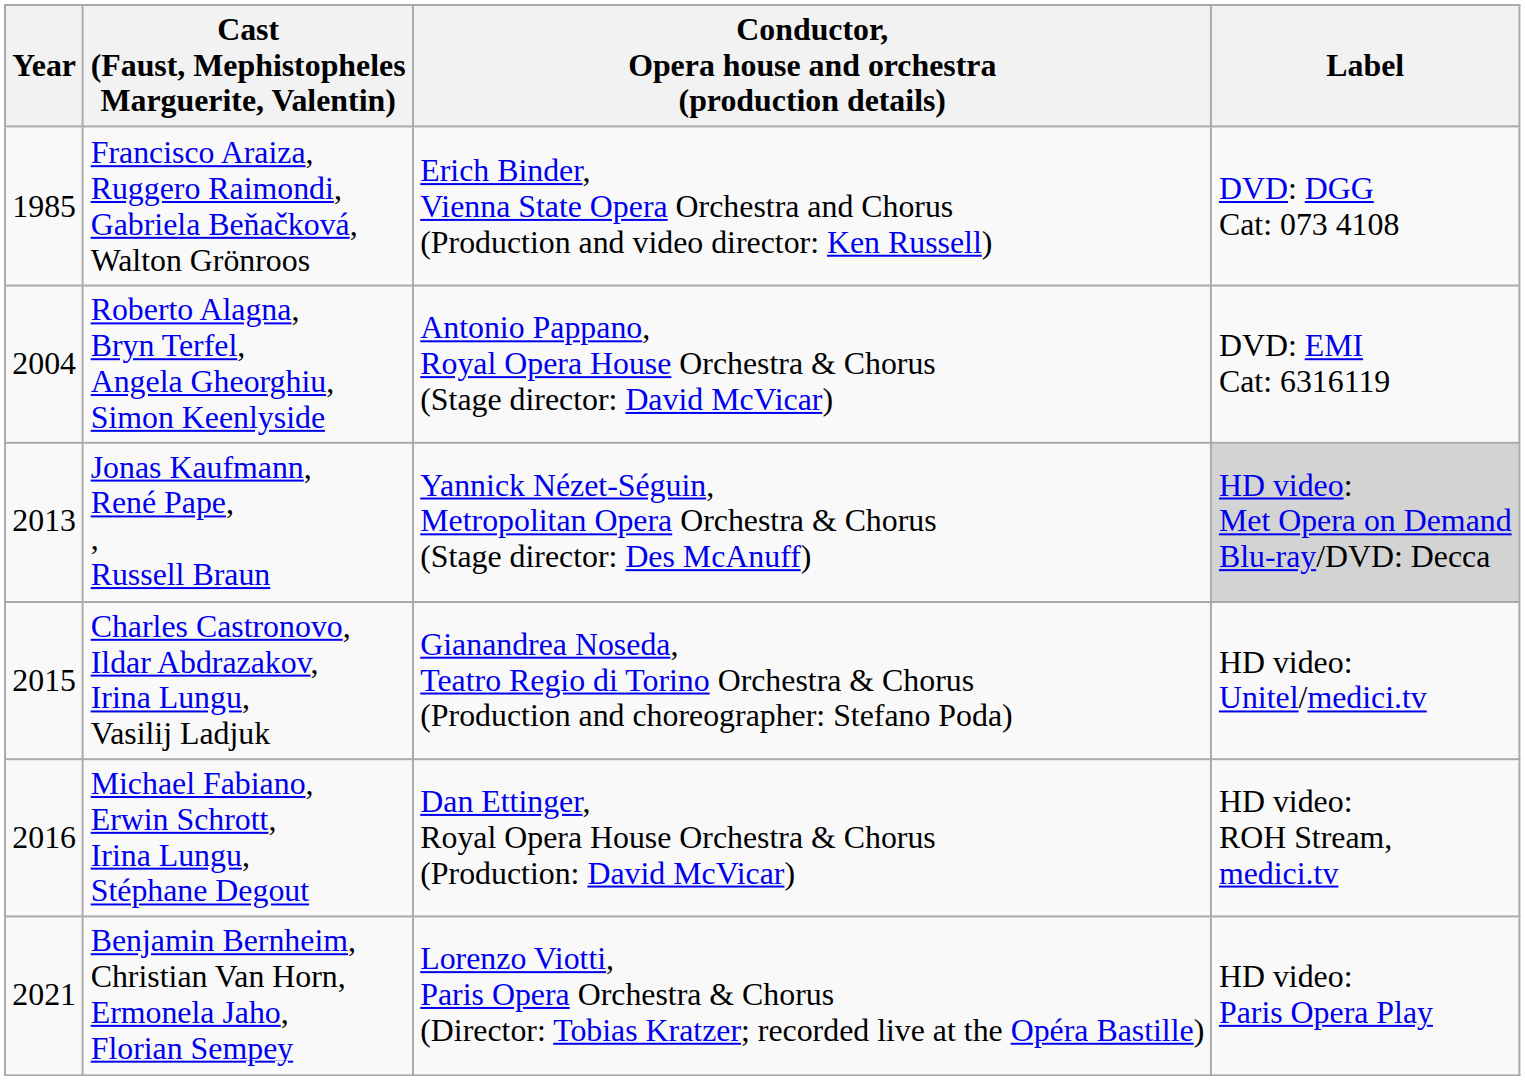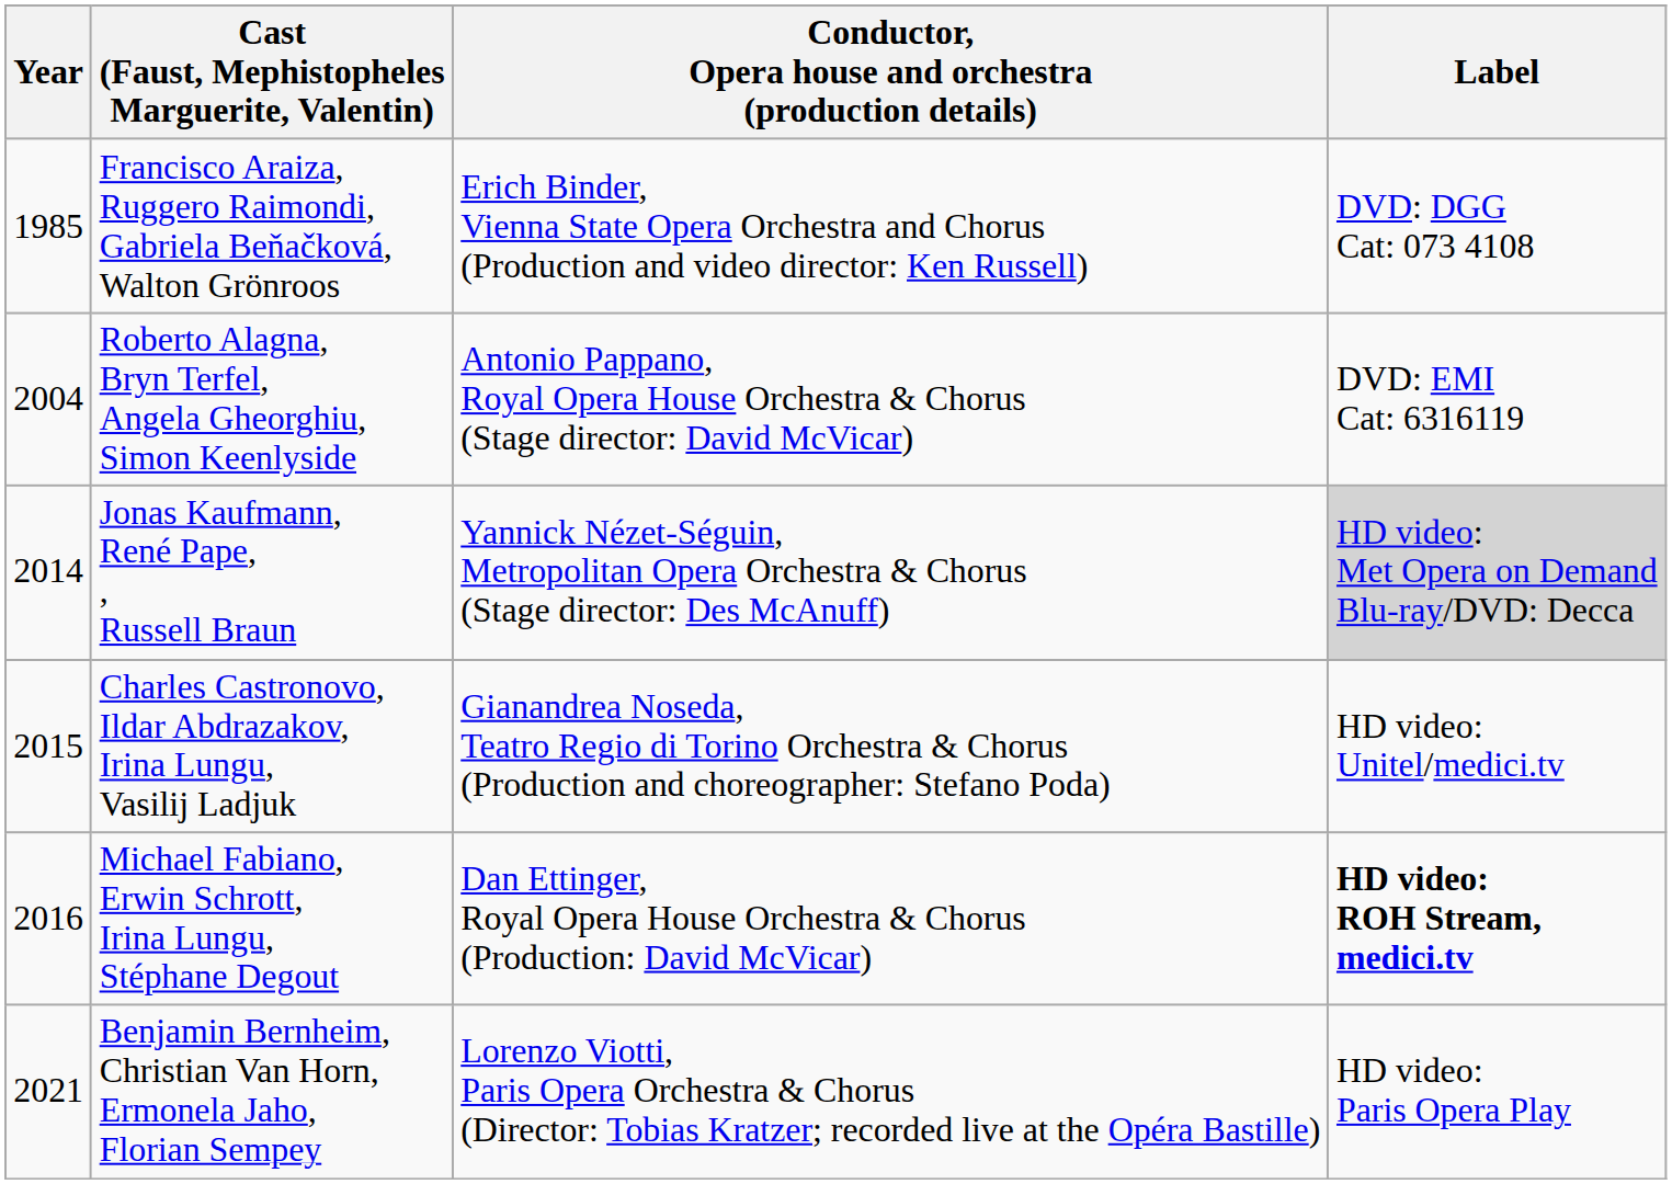Jonas Kaufmann, René Pape, , Russell Braun | Year: 2013 -> 2014
Michael Fabiano, Erwin Schrott, Irina Lungu, Stéphane Degout | Label: normal -> bold
